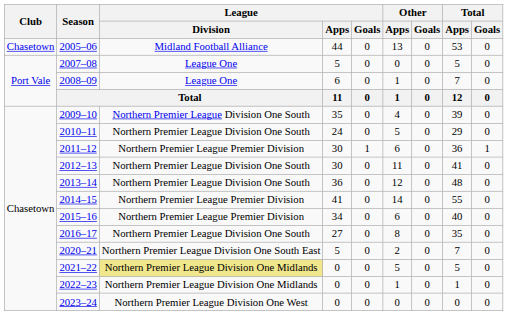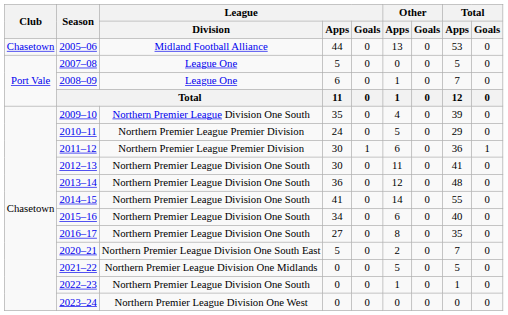2010–11 | League / Division: Northern Premier League Division One South -> Northern Premier League Premier Division
2014–15 | League / Division: Northern Premier League Premier Division -> Northern Premier League Division One South
2015–16 | League / Division: Northern Premier League Premier Division -> Northern Premier League Division One South
2021–22 | League / Division: khaki background -> no background
2022–23 | League / Division: Northern Premier League Division One Midlands -> Northern Premier League Division One South
